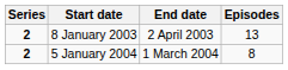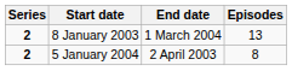8 January 2003 | End date: 2 April 2003 -> 1 March 2004
5 January 2004 | End date: 1 March 2004 -> 2 April 2003
